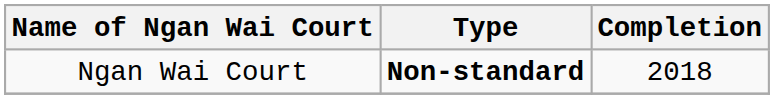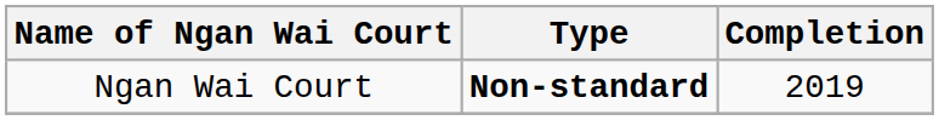Ngan Wai Court | Completion: 2018 -> 2019
